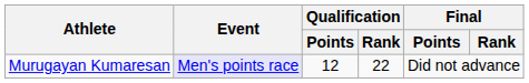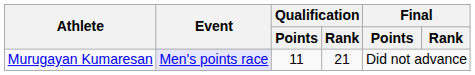Murugayan Kumaresan | Qualification / Points: 12 -> 11
Murugayan Kumaresan | Qualification / Rank: 22 -> 21
